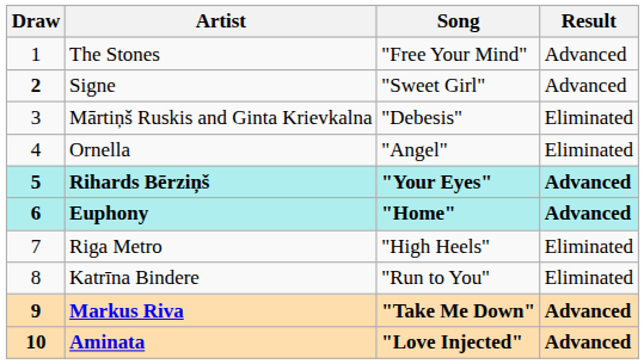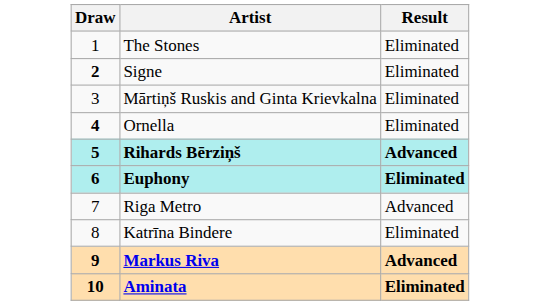- column: Song | "Free Your Mind" | "Sweet Girl" | "Debesis" | "Angel" | "Your Eyes" | "Home" | "High Heels" | "Run to You" | "Take Me Down" | "Love Injected"
The Stones | Result: Advanced -> Eliminated
Signe | Result: Advanced -> Eliminated
Ornella | Draw: normal -> bold
Euphony | Result: Advanced -> Eliminated
Riga Metro | Result: Eliminated -> Advanced
Aminata | Result: Advanced -> Eliminated
